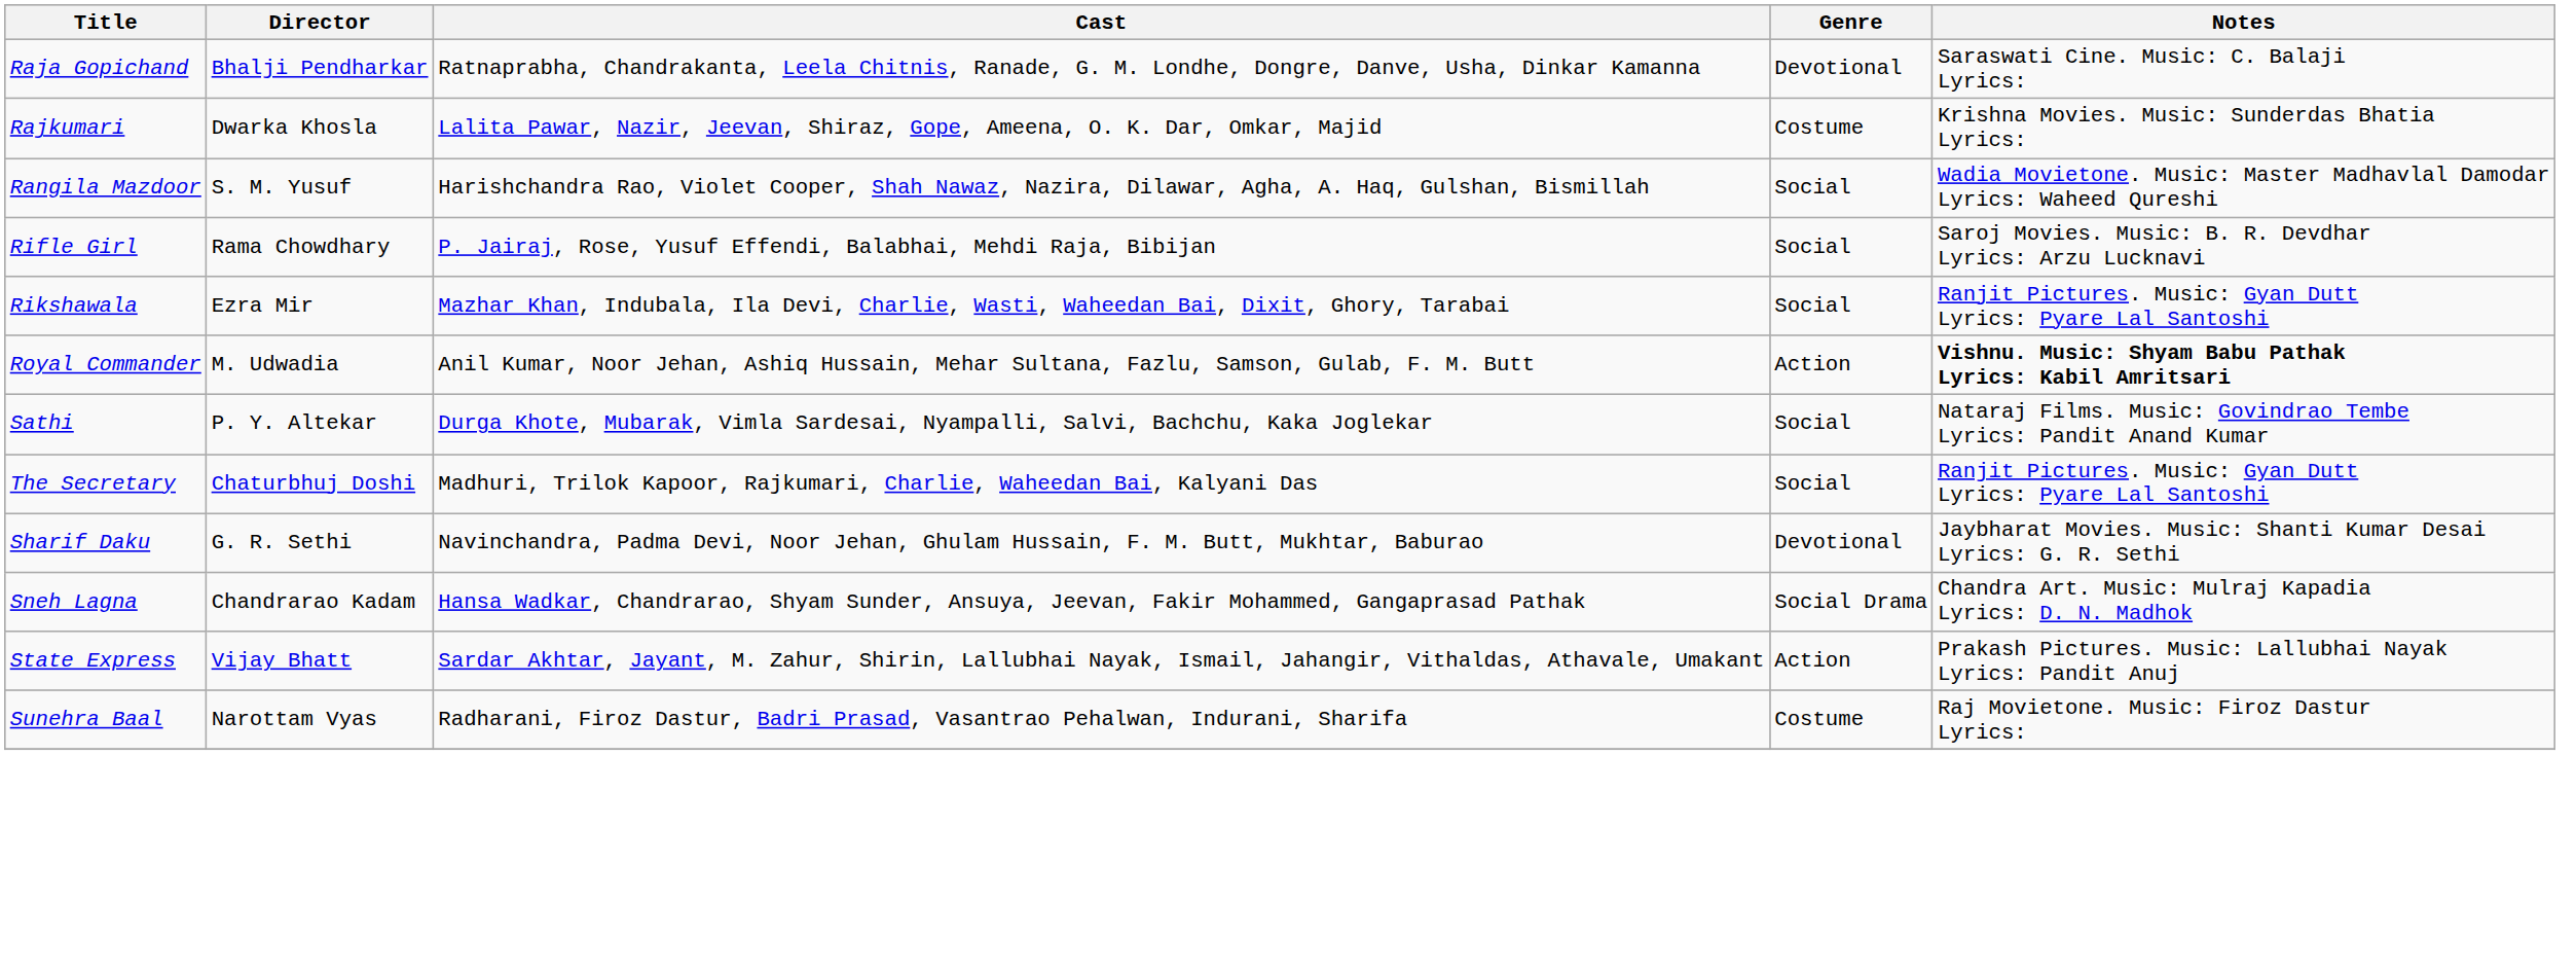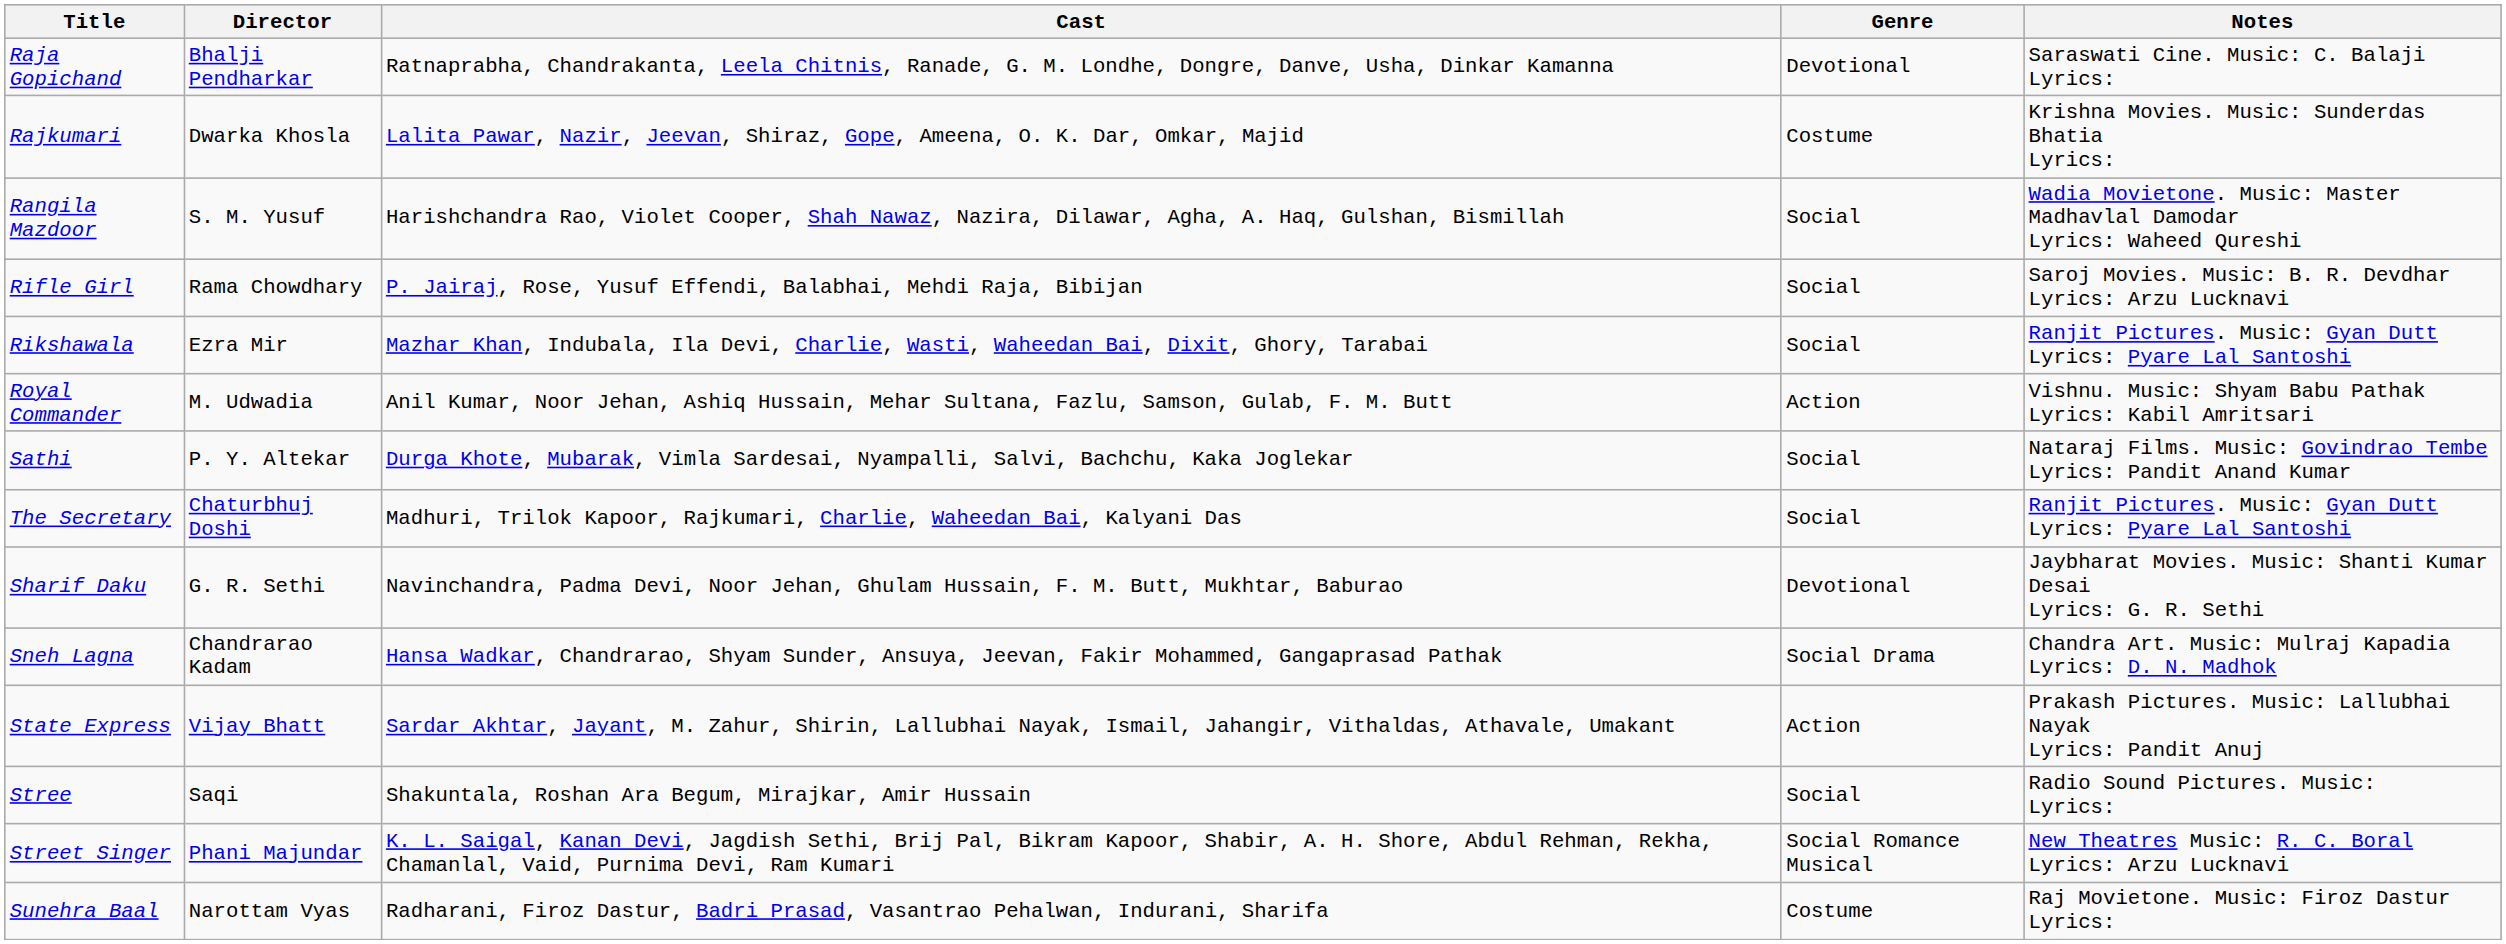Royal Commander | Notes: bold -> normal
+ row: Stree | Saqi | Shakuntala, Roshan Ara Begum, Mirajkar, Amir Hussain | Social | Radio Sound Pictures. Music: Lyrics:
+ row: Street Singer | Phani Majundar | K. L. Saigal, Kanan Devi, Jagdish Sethi, Brij Pal, Bikram Kapoor, Shabir, A. H. Shore, Abdul Rehman, Rekha, Chamanlal, Vaid, Purnima Devi, Ram Kumari | Social Romance Musical | New Theatres Music: R. C. Boral Lyrics: Arzu Lucknavi
